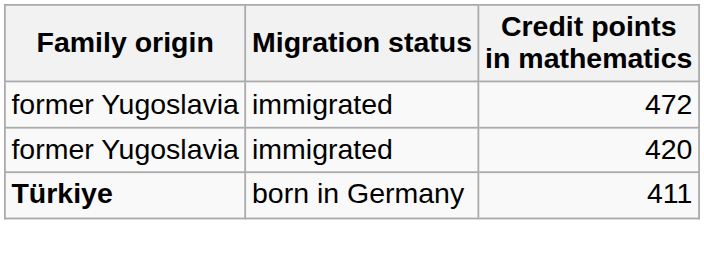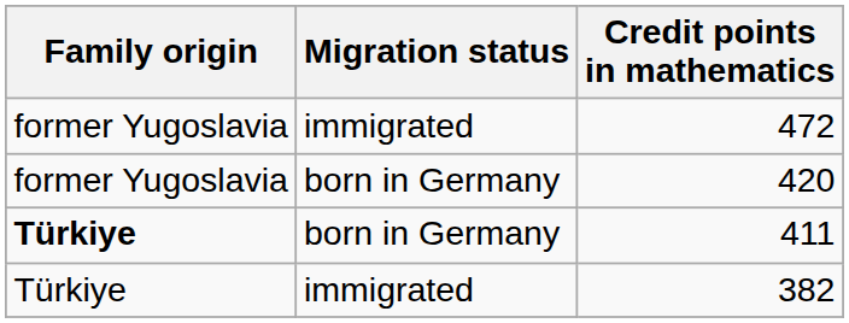420 | Migration status: immigrated -> born in Germany
+ row: Türkiye | immigrated | 382
